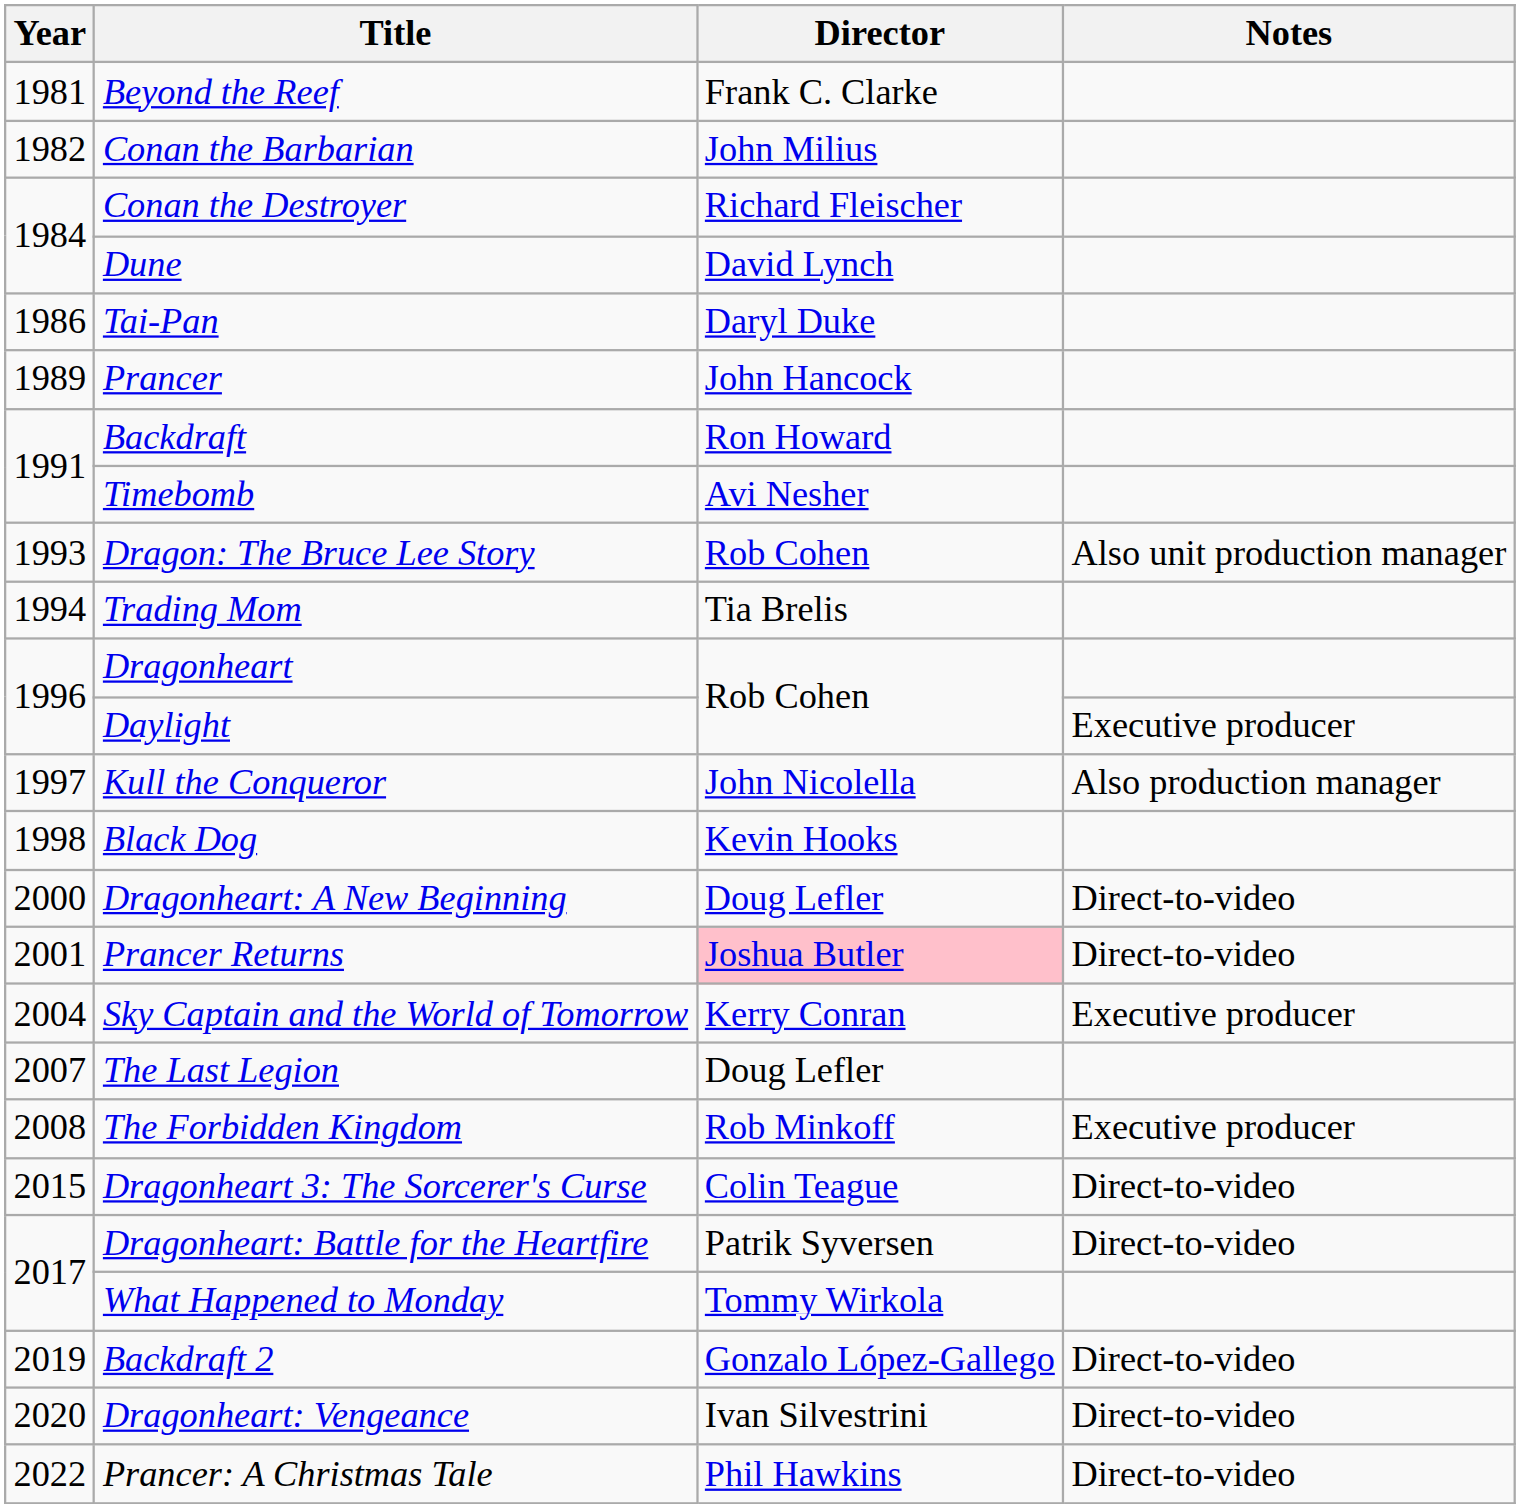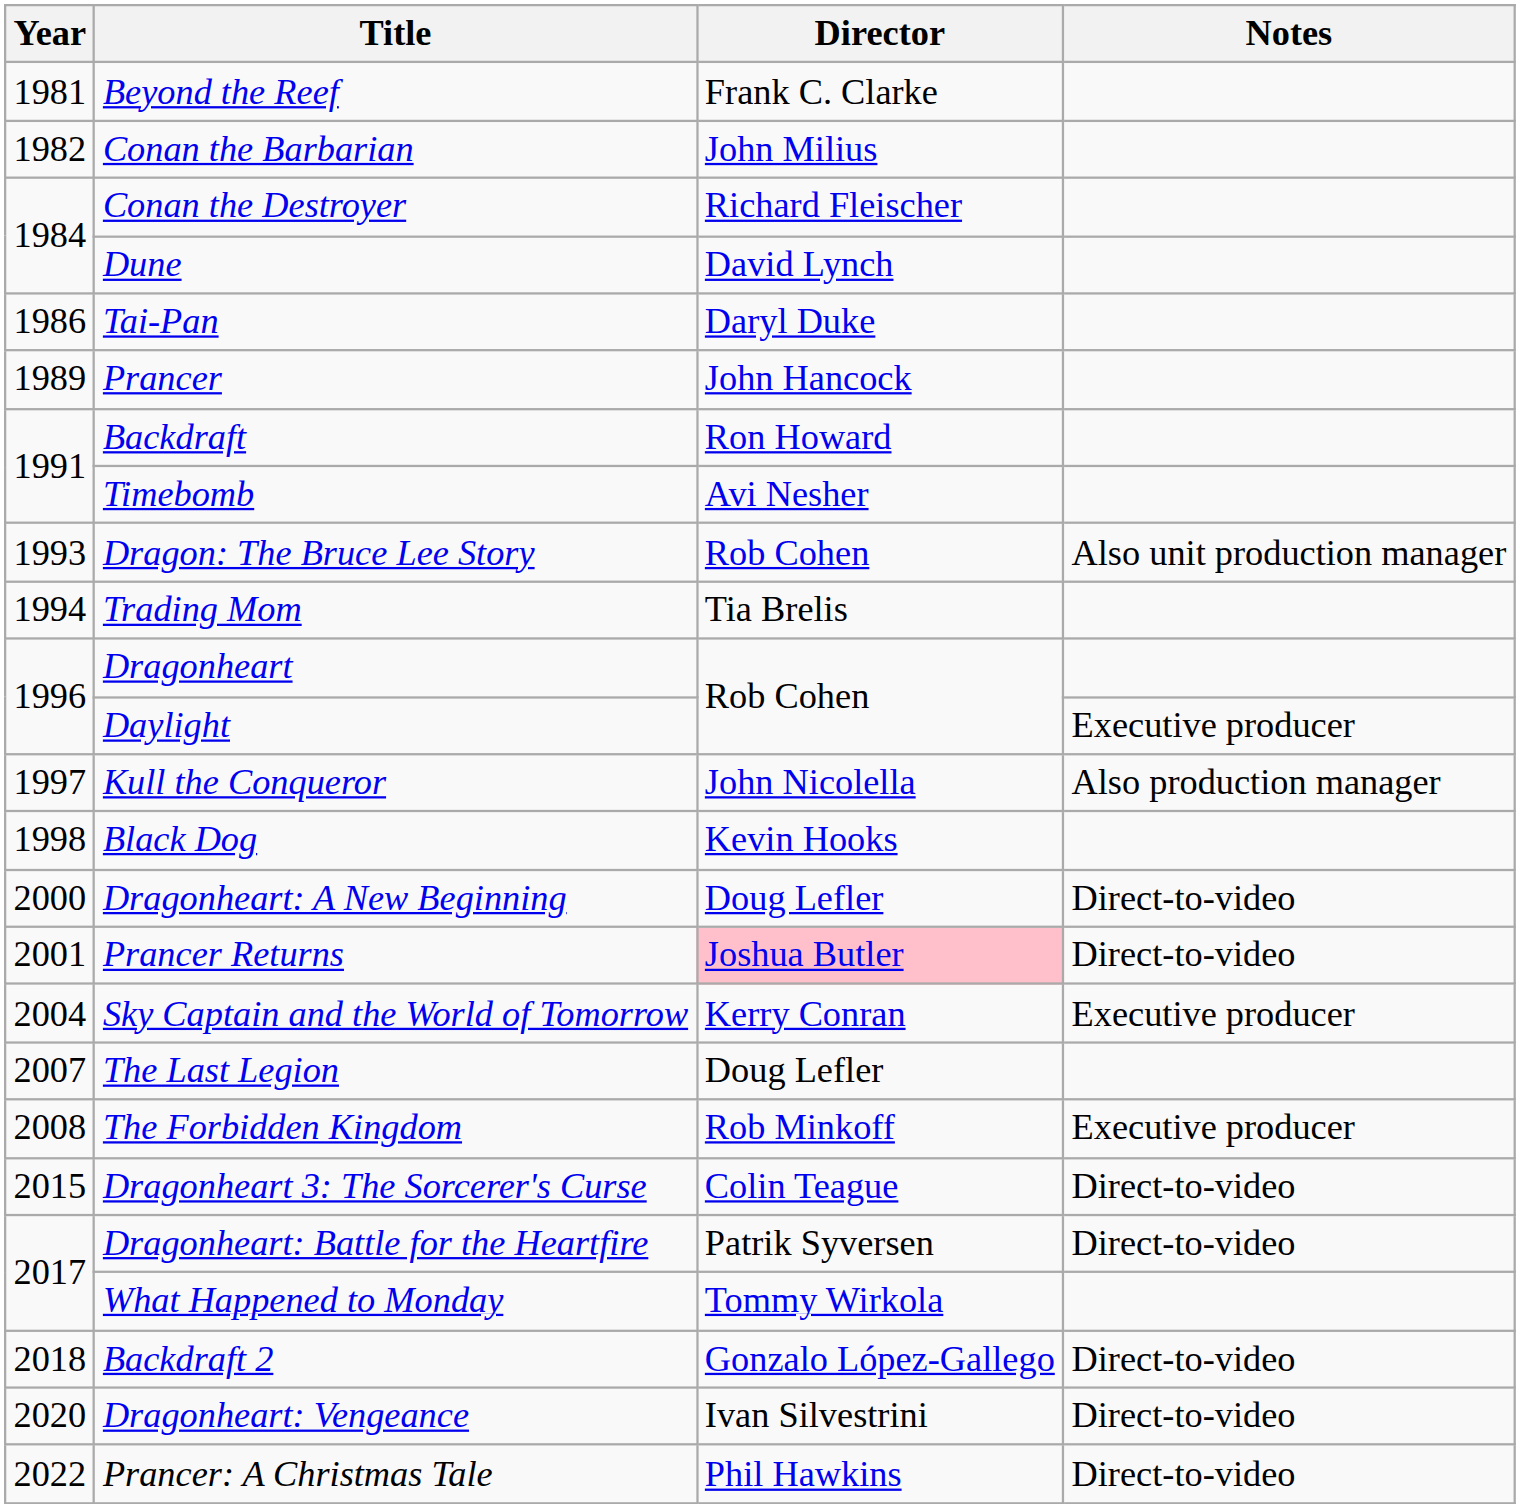Backdraft 2 | Year: 2019 -> 2018
